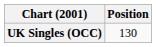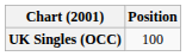UK Singles (OCC) | Position: 130 -> 100
